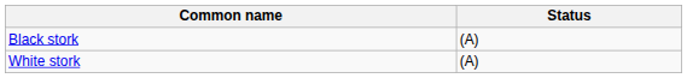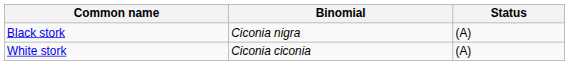+ column: Binomial | Ciconia nigra | Ciconia ciconia
